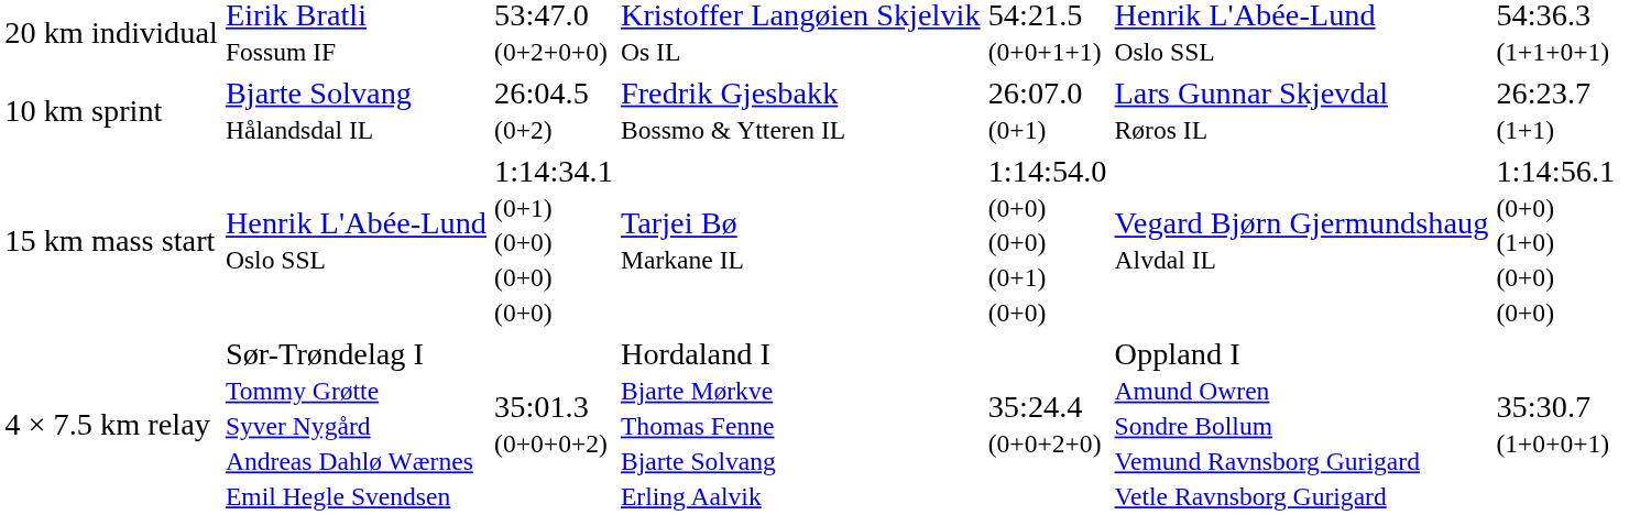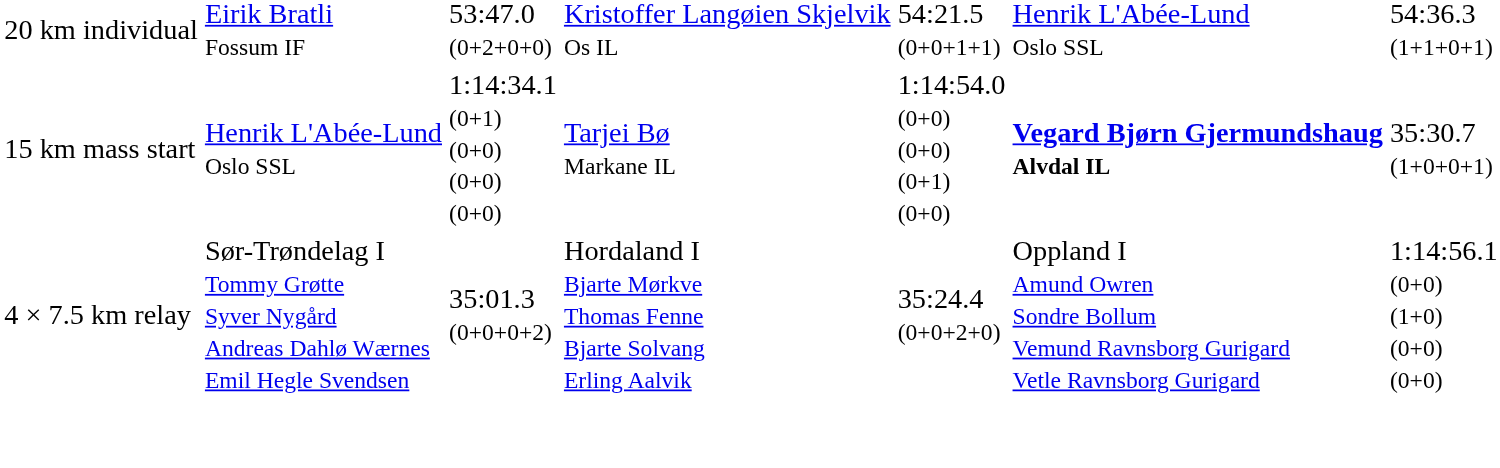- row: 10 km sprint | Bjarte Solvang Hålandsdal IL | 26:04.5 (0+2) | Fredrik Gjesbakk Bossmo & Ytteren IL | 26:07.0 (0+1) | Lars Gunnar Skjevdal Røros IL | 26:23.7 (1+1)
15 km mass start | column 6: normal -> bold
15 km mass start | column 7: 1:14:56.1 (0+0) (1+0) (0+0) (0+0) -> 35:30.7 (1+0+0+1)
4 × 7.5 km relay | column 7: 35:30.7 (1+0+0+1) -> 1:14:56.1 (0+0) (1+0) (0+0) (0+0)
